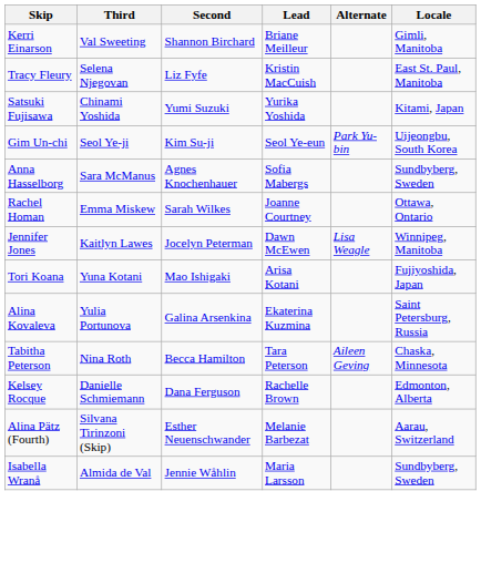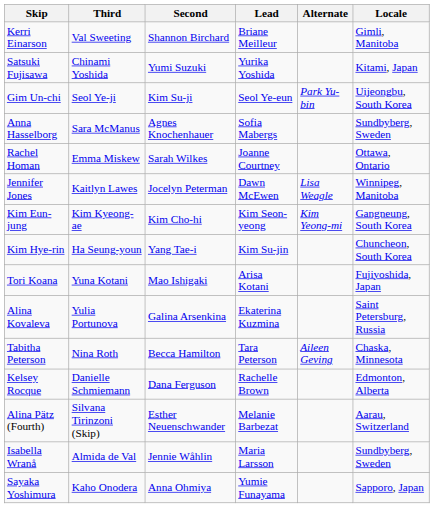- row: Tracy Fleury | Selena Njegovan | Liz Fyfe | Kristin MacCuish | East St. Paul, Manitoba
+ row: Kim Eun-jung | Kim Kyeong-ae | Kim Cho-hi | Kim Seon-yeong | Kim Yeong-mi | Gangneung, South Korea
+ row: Kim Hye-rin | Ha Seung-youn | Yang Tae-i | Kim Su-jin | Chuncheon, South Korea
+ row: Sayaka Yoshimura | Kaho Onodera | Anna Ohmiya | Yumie Funayama | Sapporo, Japan
